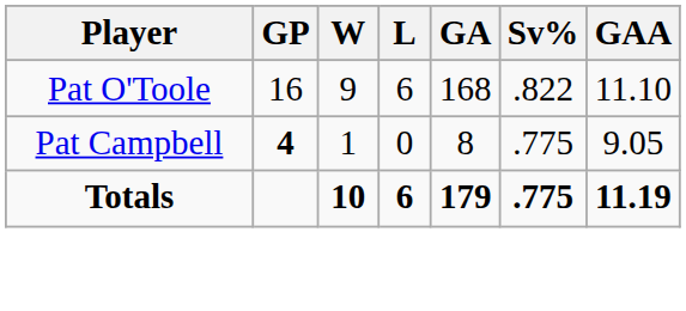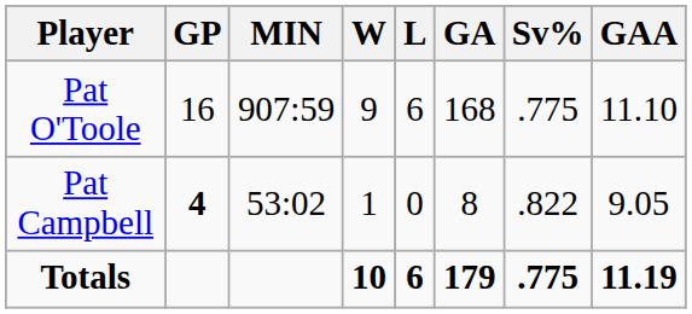+ column: MIN | 907:59 | 53:02
Pat O'Toole | Sv%: .822 -> .775
Pat Campbell | Sv%: .775 -> .822
